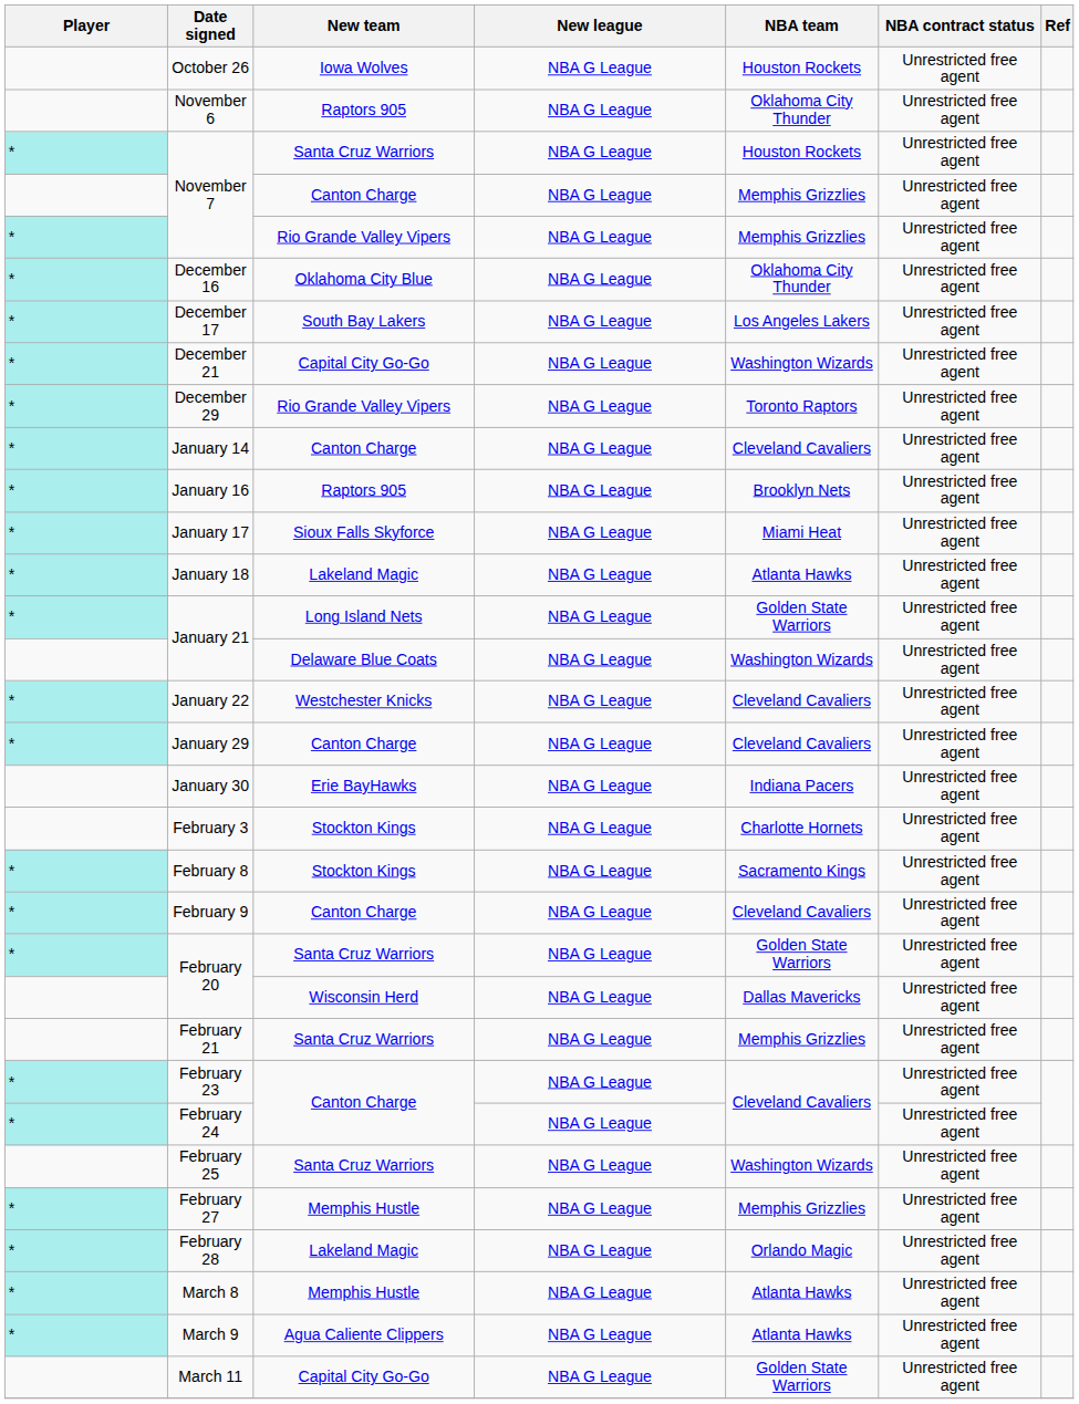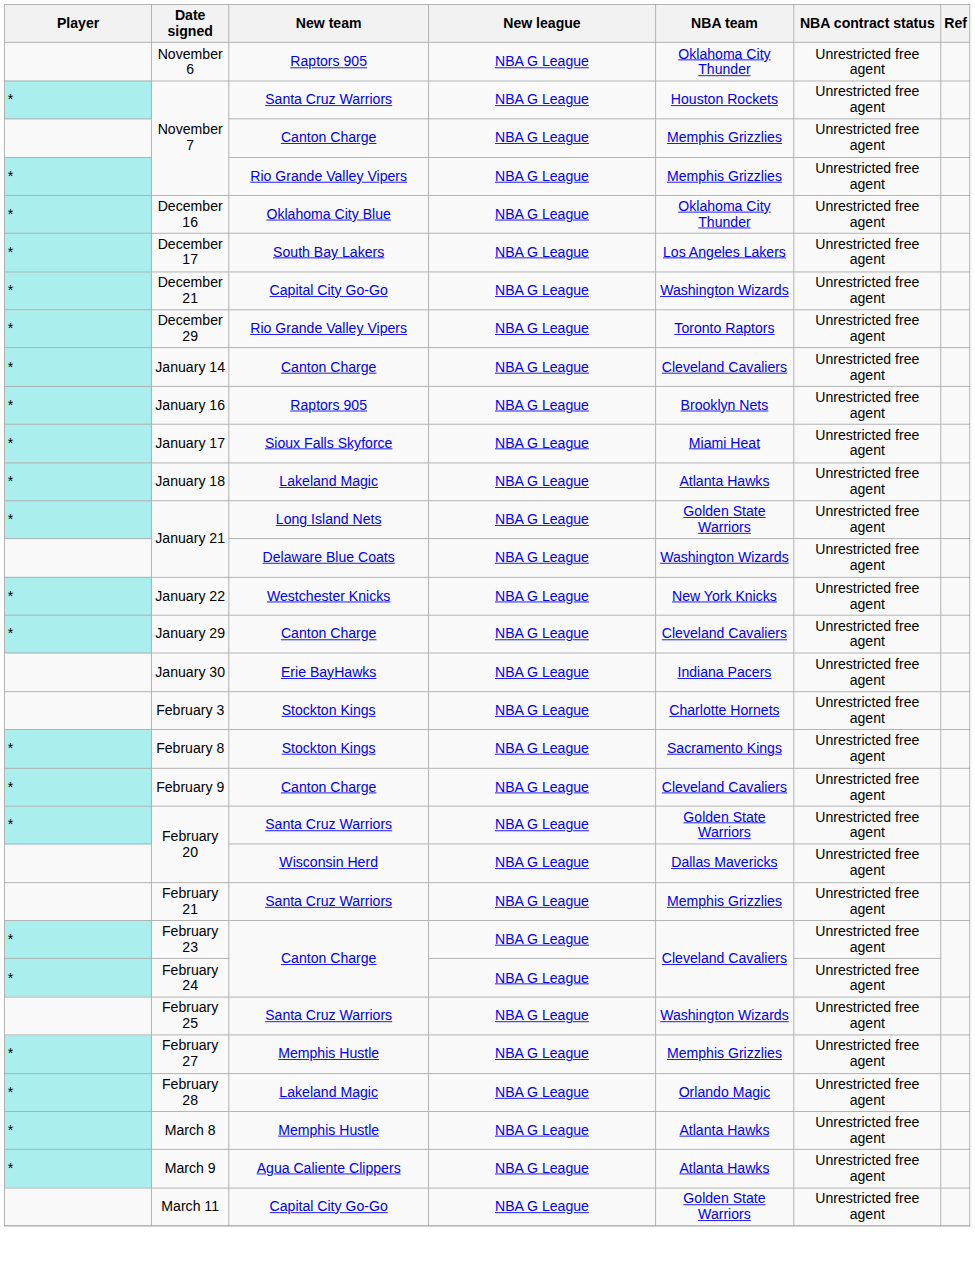- row: October 26 | Iowa Wolves | NBA G League | Houston Rockets | Unrestricted free agent
January 22 | NBA team: Cleveland Cavaliers -> New York Knicks
